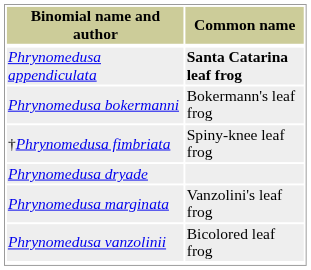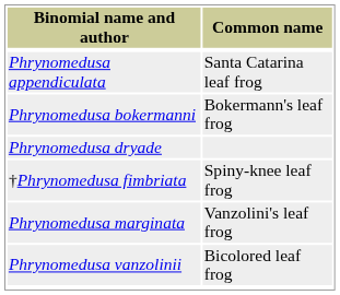Phrynomedusa appendiculata | Common name: bold -> normal
rows swapped: Phrynomedusa dryade <-> †Phrynomedusa fimbriata
